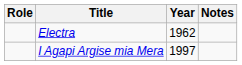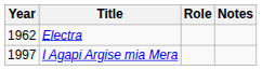columns swapped: Year <-> Role
